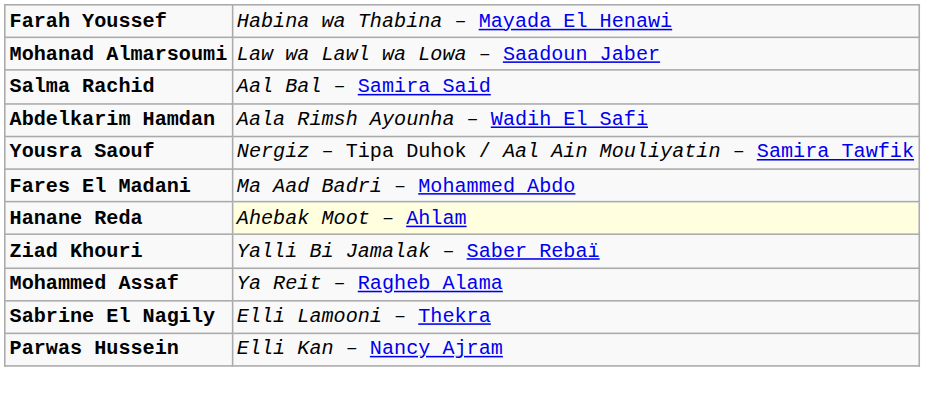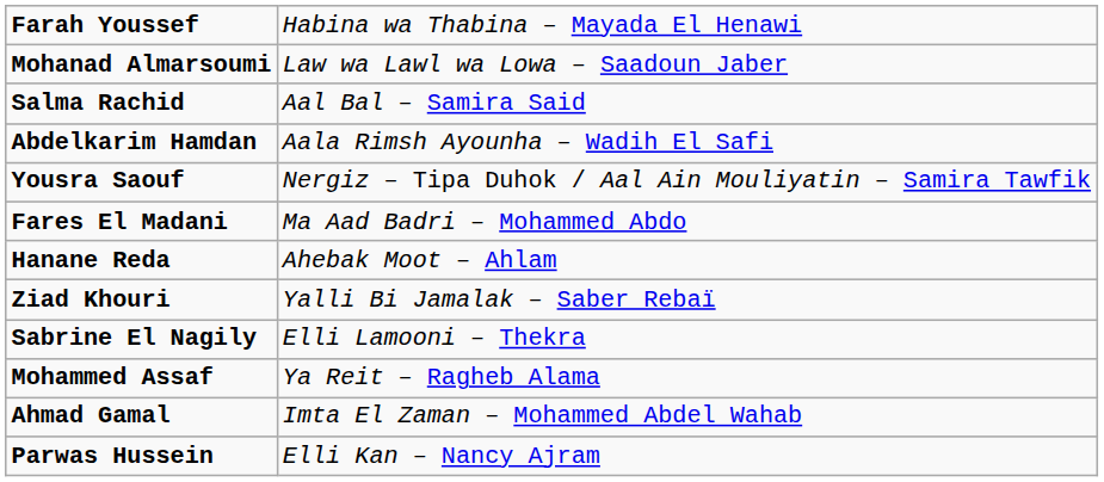Hanane Reda | column 2: lightyellow background -> no background
rows swapped: Mohammed Assaf <-> Sabrine El Nagily
+ row: Ahmad Gamal | Imta El Zaman – Mohammed Abdel Wahab
